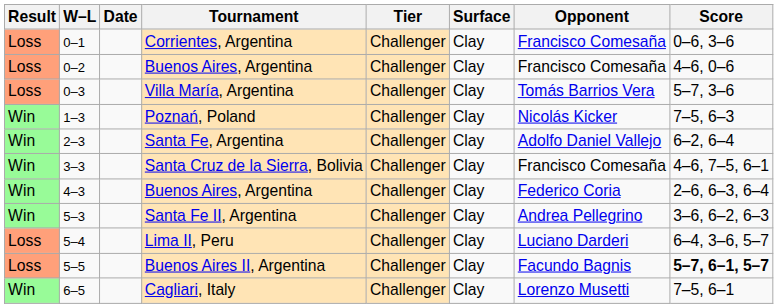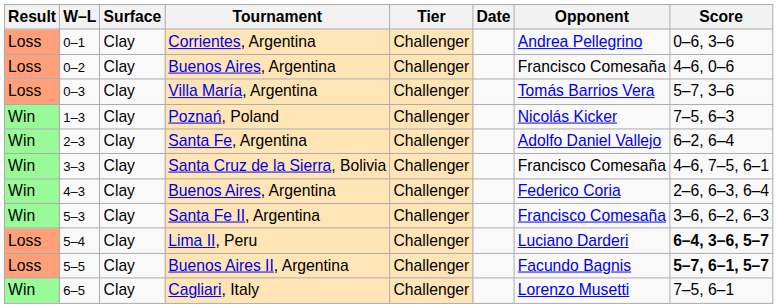columns swapped: Date <-> Surface
Corrientes, Argentina | Opponent: Francisco Comesaña -> Andrea Pellegrino
Santa Fe II, Argentina | Opponent: Andrea Pellegrino -> Francisco Comesaña
Lima II, Peru | Score: normal -> bold
